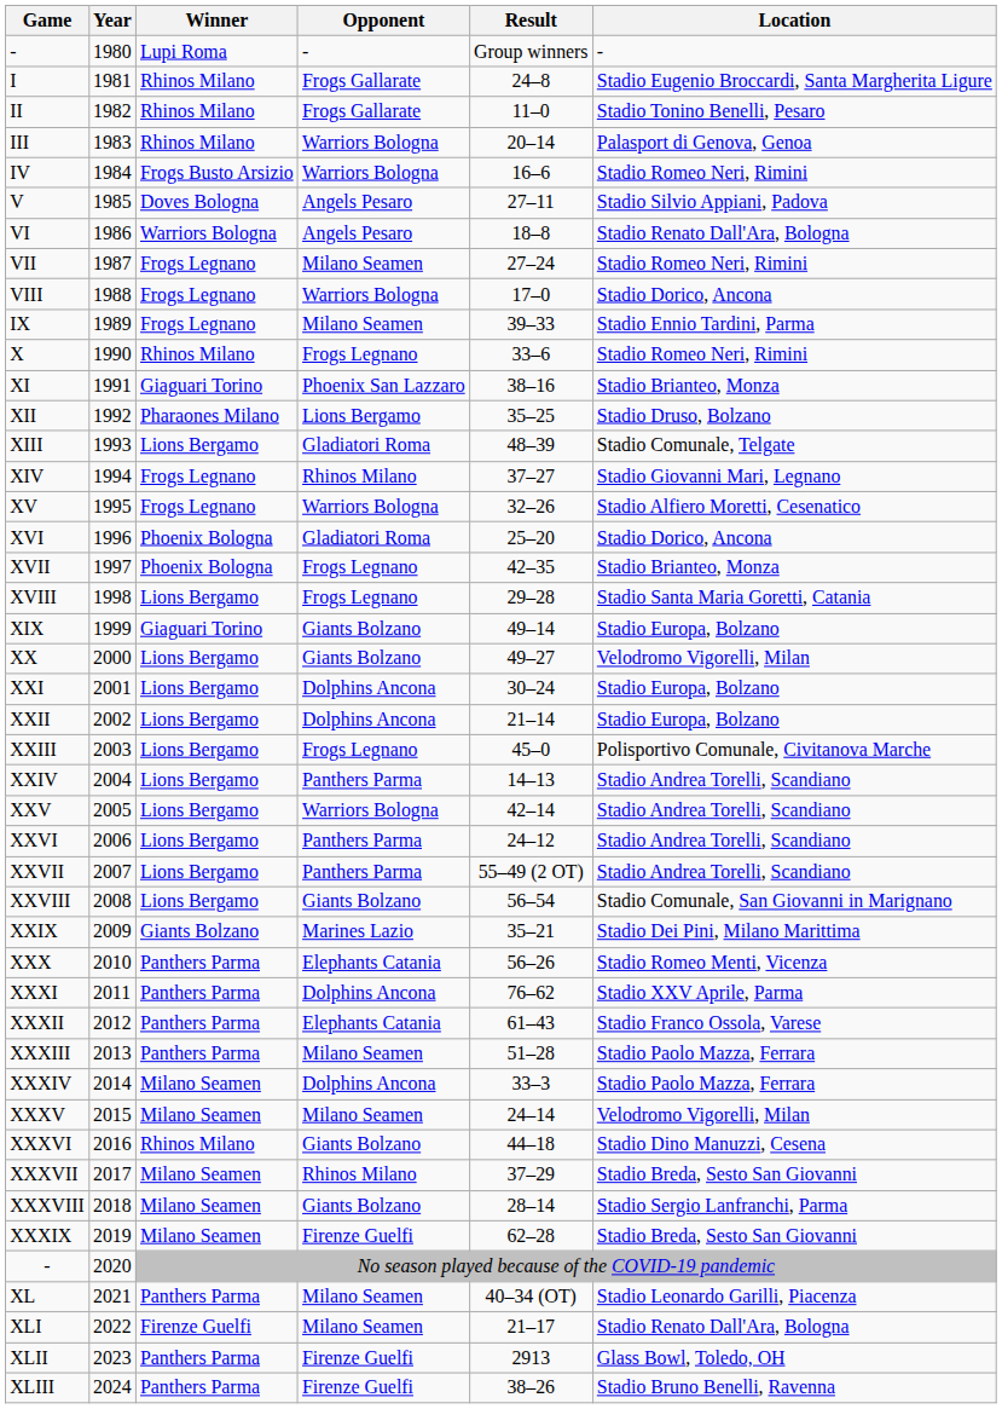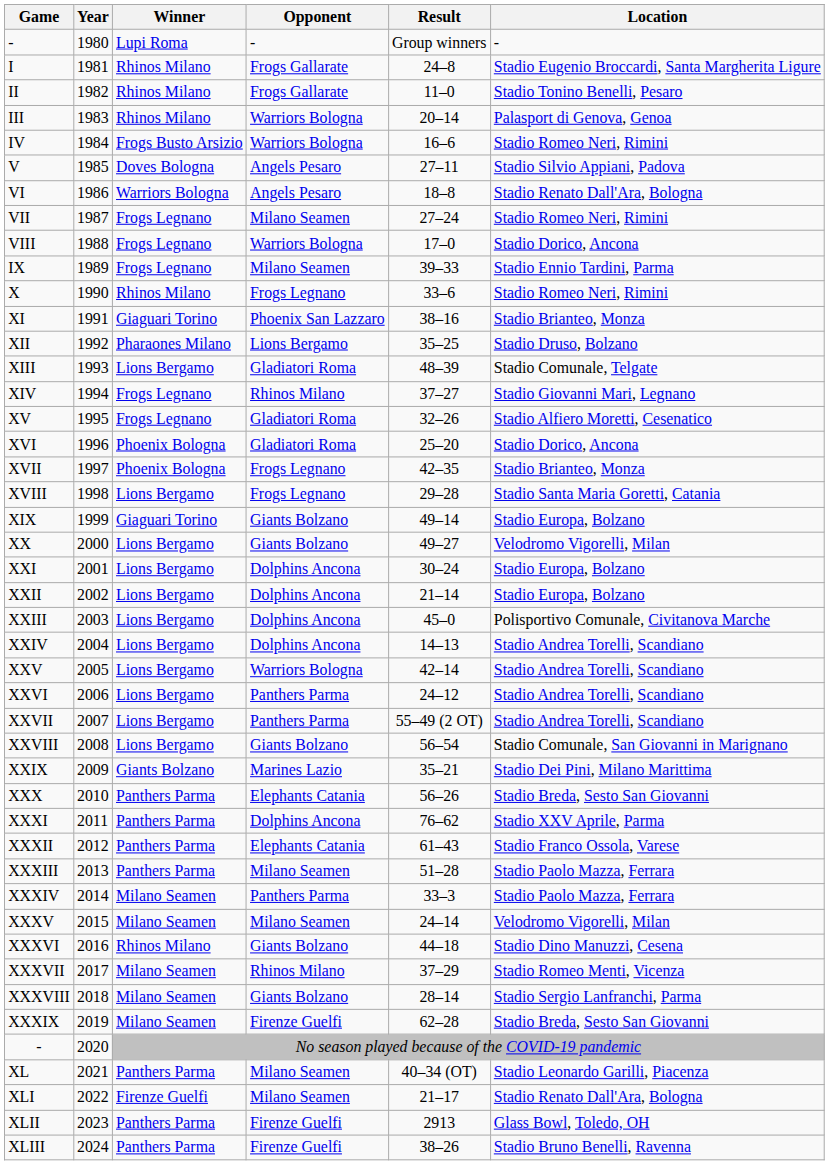XV | Opponent: Warriors Bologna -> Gladiatori Roma
XXIII | Opponent: Frogs Legnano -> Dolphins Ancona
XXIV | Opponent: Panthers Parma -> Dolphins Ancona
XXX | Location: Stadio Romeo Menti, Vicenza -> Stadio Breda, Sesto San Giovanni
XXXIV | Opponent: Dolphins Ancona -> Panthers Parma
XXXVII | Location: Stadio Breda, Sesto San Giovanni -> Stadio Romeo Menti, Vicenza
